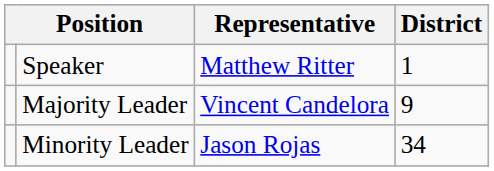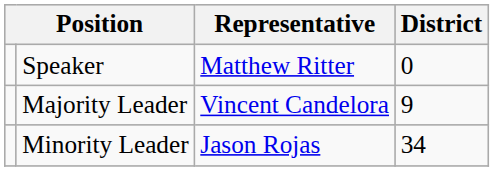Speaker | District: 1 -> 0
